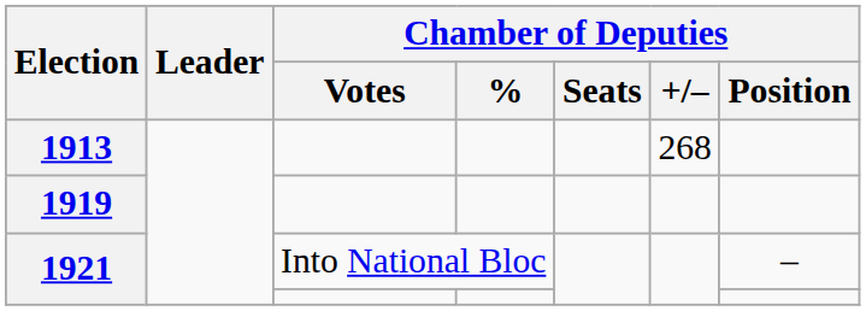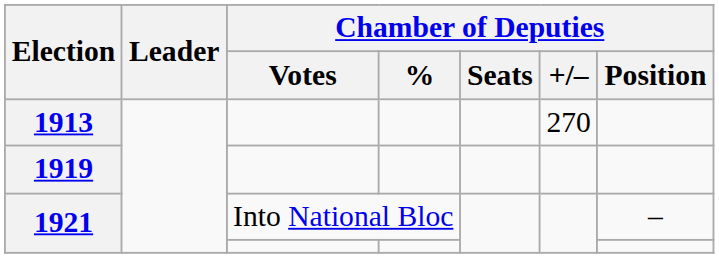1913 | Chamber of Deputies / +/–: 268 -> 270
